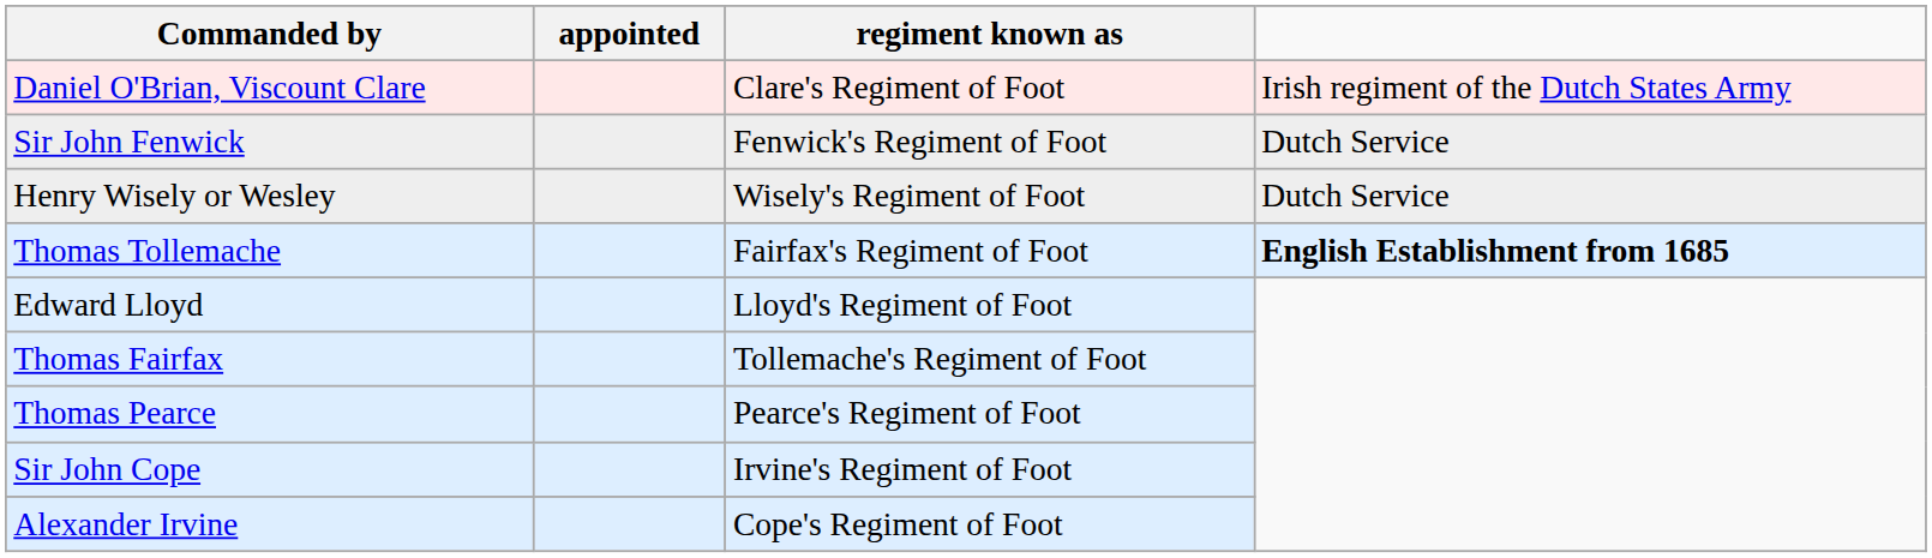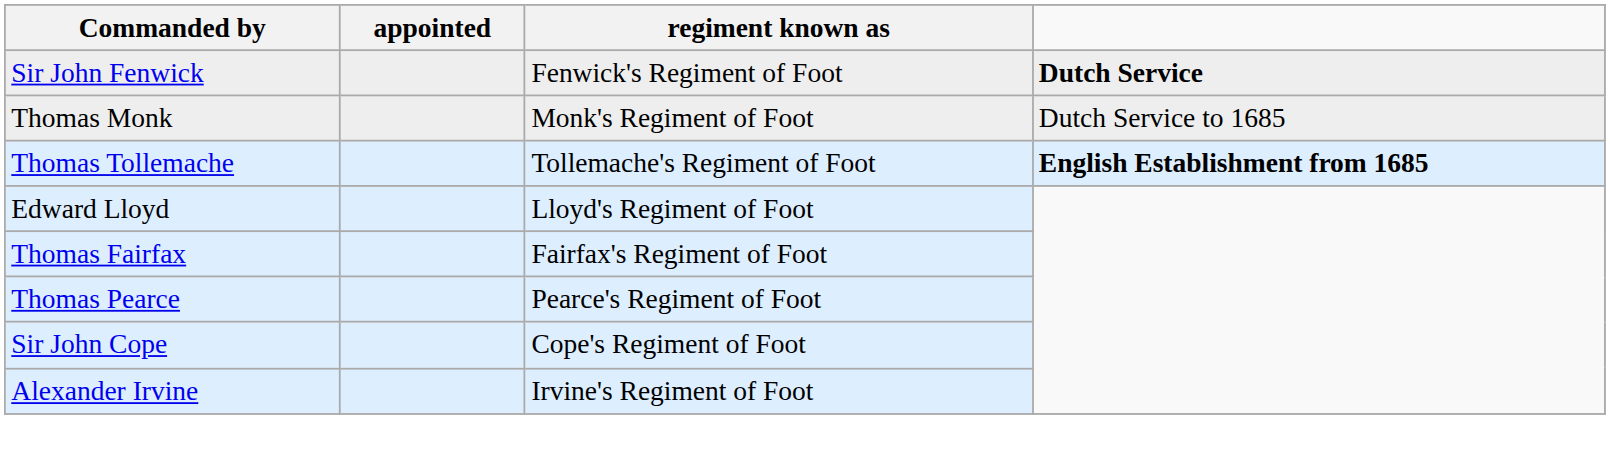- row: Daniel O'Brian, Viscount Clare | Clare's Regiment of Foot | Irish regiment of the Dutch States Army
Sir John Fenwick | column 4: normal -> bold
- row: Henry Wisely or Wesley | Wisely's Regiment of Foot | Dutch Service
+ row: Thomas Monk | Monk's Regiment of Foot | Dutch Service to 1685
Thomas Tollemache | regiment known as: Fairfax's Regiment of Foot -> Tollemache's Regiment of Foot
Thomas Fairfax | regiment known as: Tollemache's Regiment of Foot -> Fairfax's Regiment of Foot
Sir John Cope | regiment known as: Irvine's Regiment of Foot -> Cope's Regiment of Foot
Alexander Irvine | regiment known as: Cope's Regiment of Foot -> Irvine's Regiment of Foot
